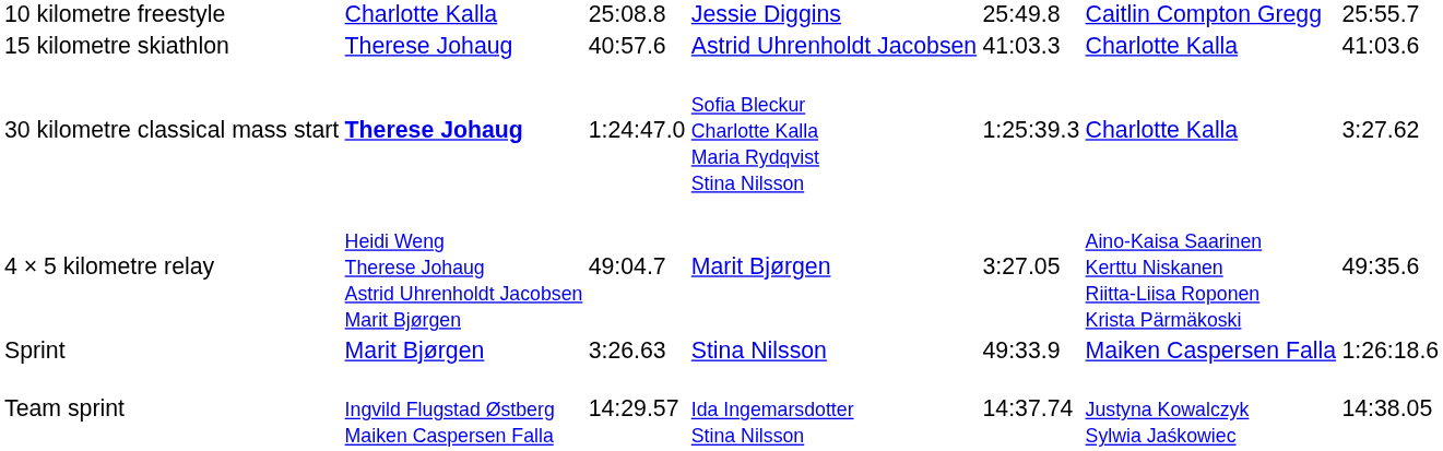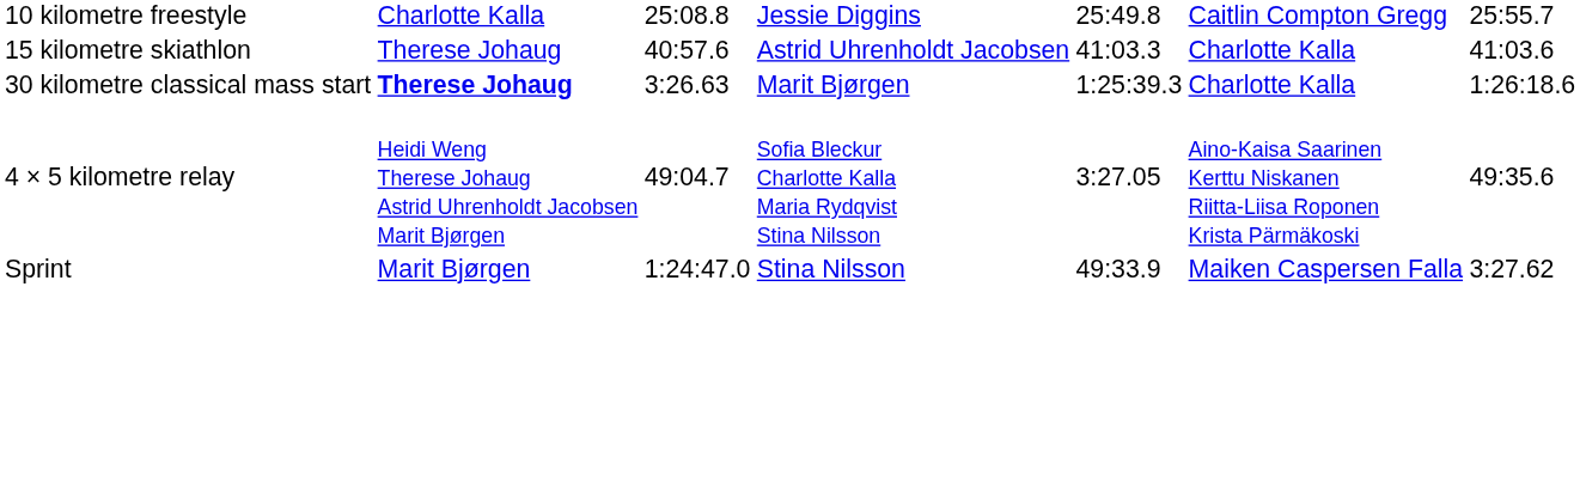30 kilometre classical mass start | column 3: 1:24:47.0 -> 3:26.63
30 kilometre classical mass start | column 4: Sofia Bleckur Charlotte Kalla Maria Rydqvist Stina Nilsson -> Marit Bjørgen
30 kilometre classical mass start | column 7: 3:27.62 -> 1:26:18.6
4 × 5 kilometre relay | column 4: Marit Bjørgen -> Sofia Bleckur Charlotte Kalla Maria Rydqvist Stina Nilsson
Sprint | column 3: 3:26.63 -> 1:24:47.0
Sprint | column 7: 1:26:18.6 -> 3:27.62
- row: Team sprint | Ingvild Flugstad Østberg Maiken Caspersen Falla | 14:29.57 | Ida Ingemarsdotter Stina Nilsson | 14:37.74 | Justyna Kowalczyk Sylwia Jaśkowiec | 14:38.05
